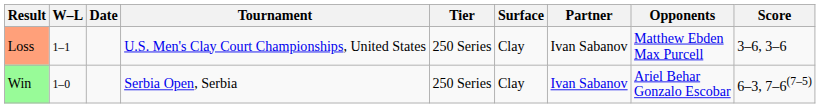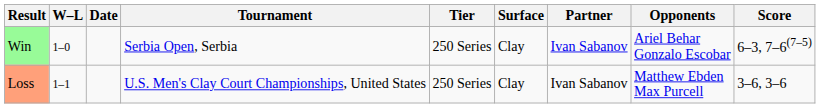rows swapped: Win <-> Loss
